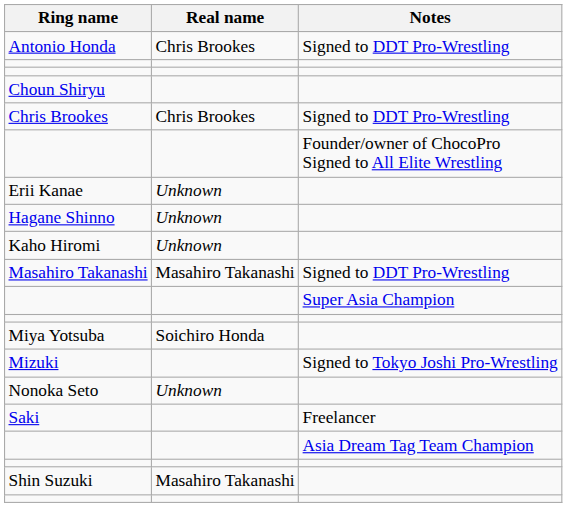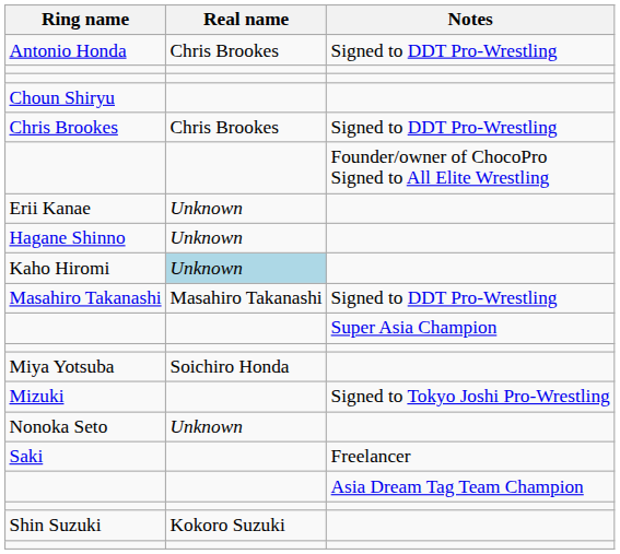Kaho Hiromi | Real name: no background -> lightblue background
Shin Suzuki | Real name: Masahiro Takanashi -> Kokoro Suzuki
